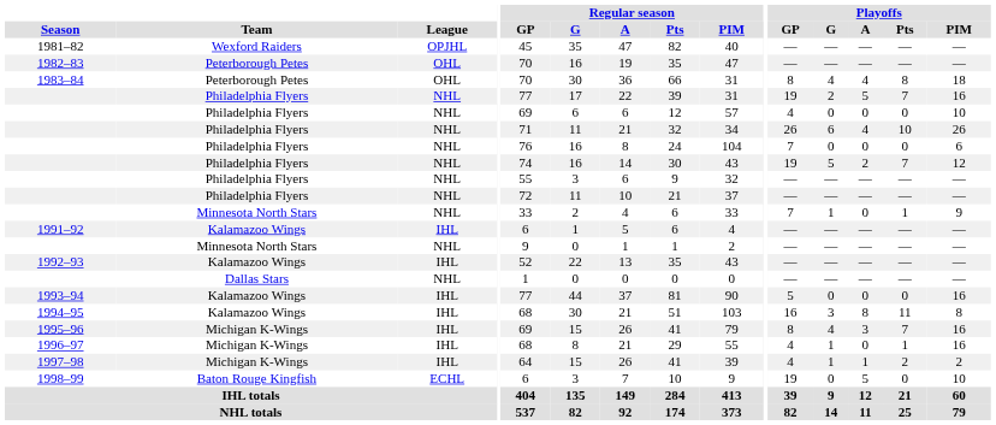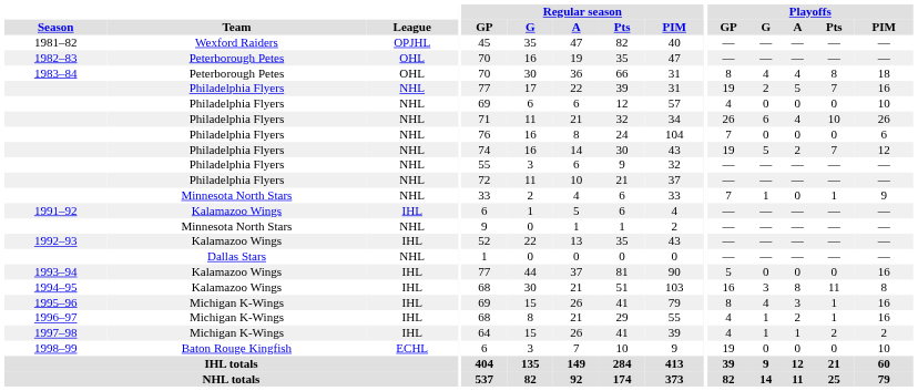1995–96 | Playoffs / Pts: 7 -> 1
1996–97 | Playoffs / A: 0 -> 2
1998–99 | Playoffs / A: 5 -> 0
